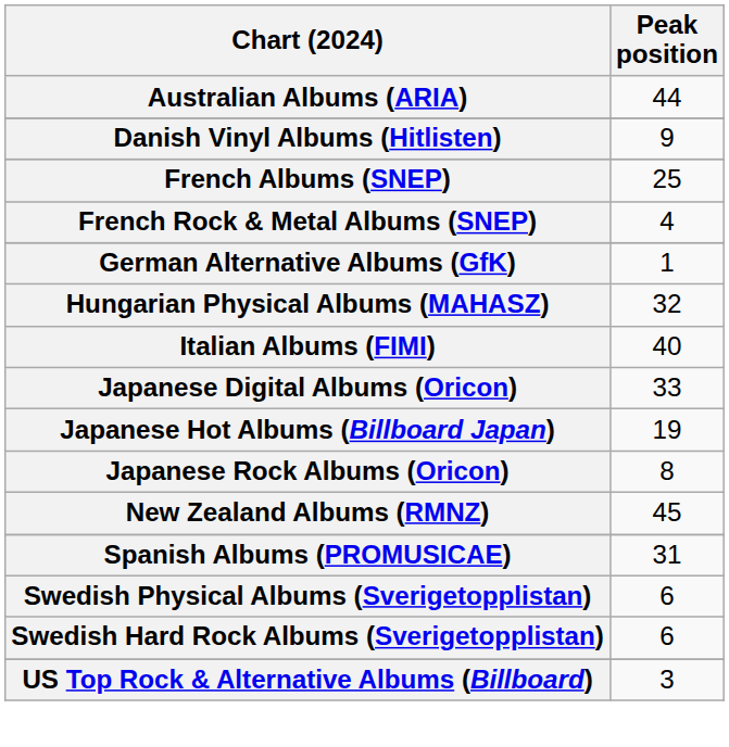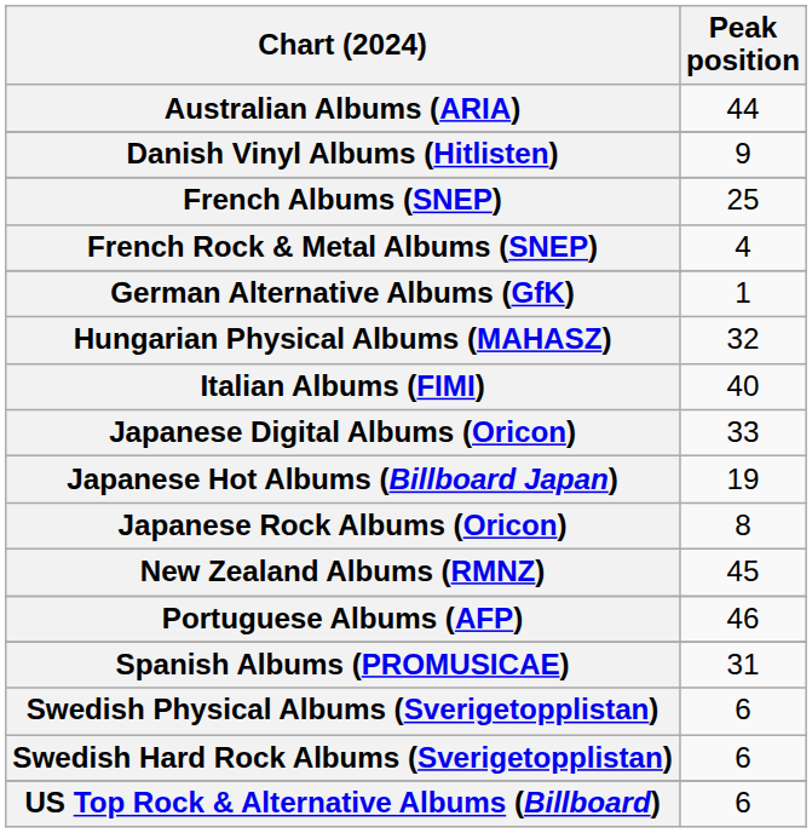+ row: Portuguese Albums (AFP) | 46
US Top Rock & Alternative Albums (Billboard) | Peak position: 3 -> 6
